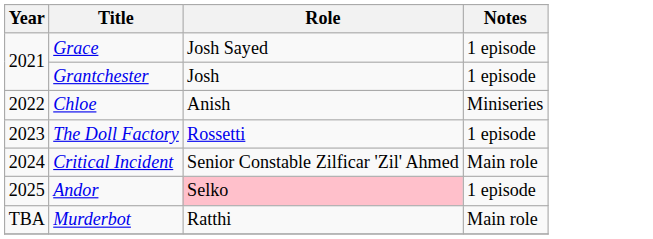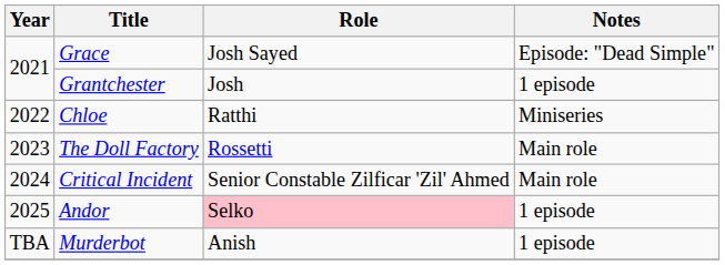Grace | Notes: 1 episode -> Episode: "Dead Simple"
Chloe | Role: Anish -> Ratthi
The Doll Factory | Notes: 1 episode -> Main role
Murderbot | Role: Ratthi -> Anish
Murderbot | Notes: Main role -> 1 episode
